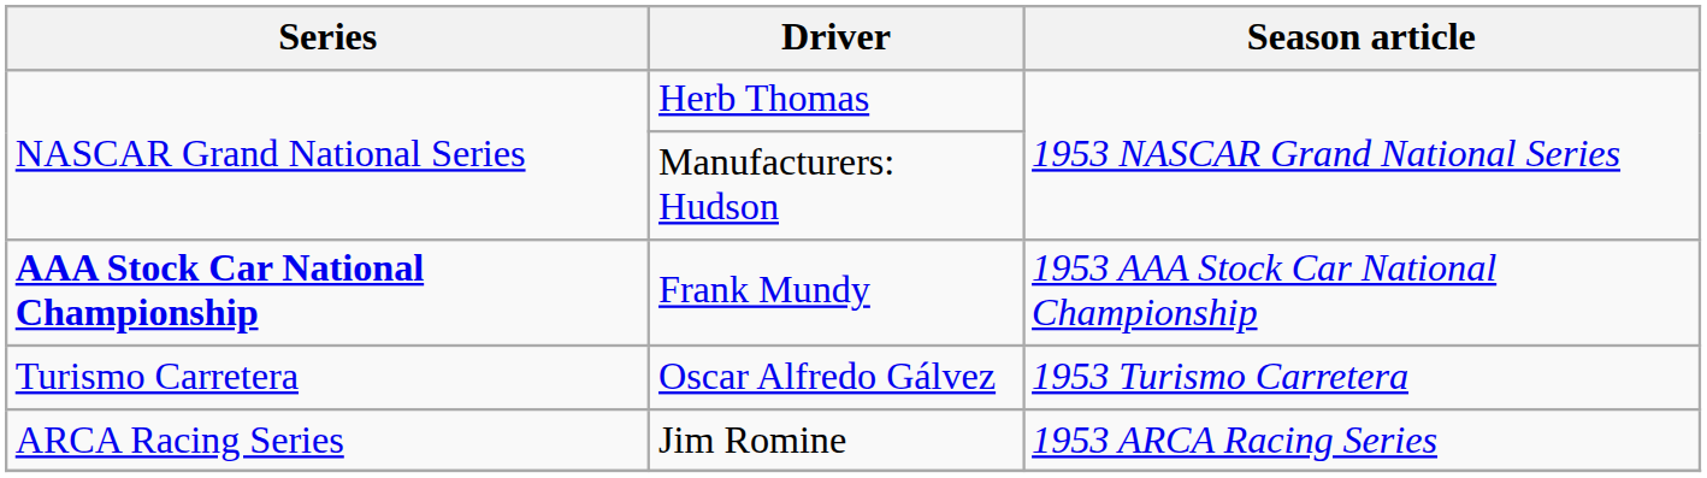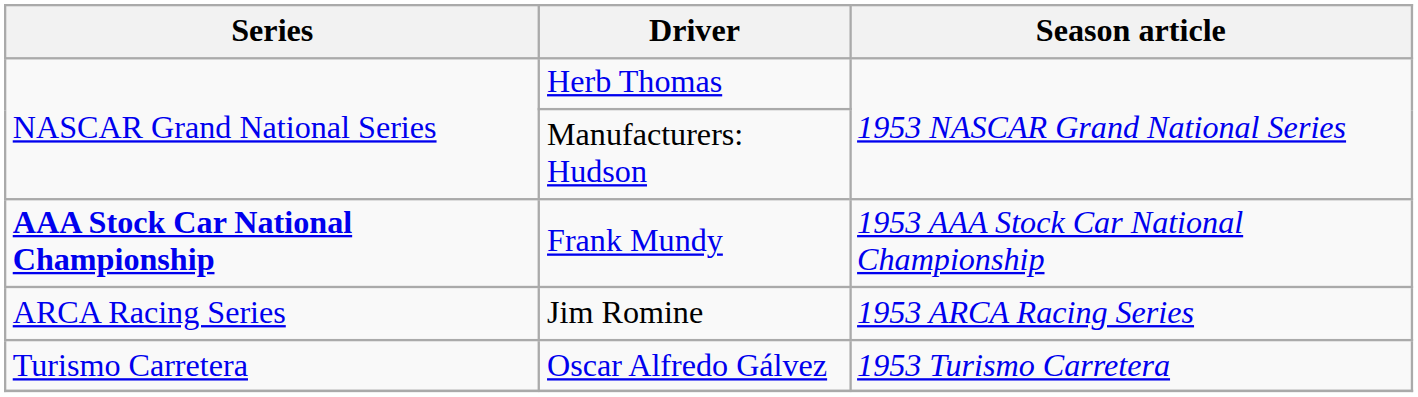rows swapped: Jim Romine <-> Oscar Alfredo Gálvez
